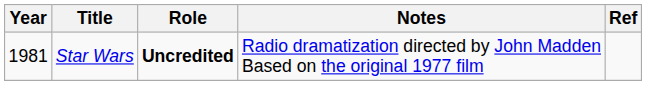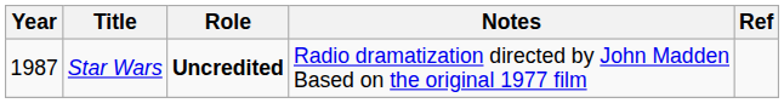Star Wars | Year: 1981 -> 1987
